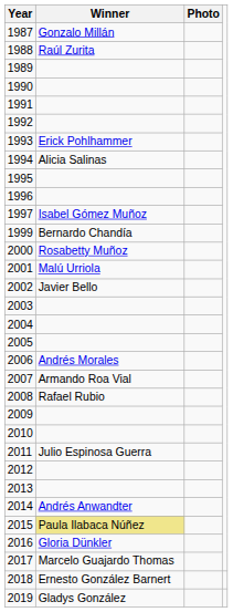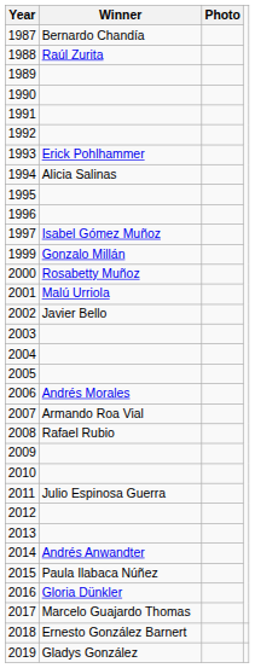1987 | Winner: Gonzalo Millán -> Bernardo Chandía
1999 | Winner: Bernardo Chandía -> Gonzalo Millán
2015 | Winner: khaki background -> no background
